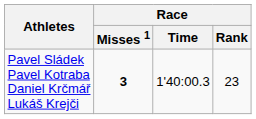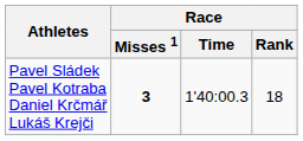Pavel Sládek Pavel Kotraba Daniel Krčmář Lukáš Krejči | Race / Rank: 23 -> 18
